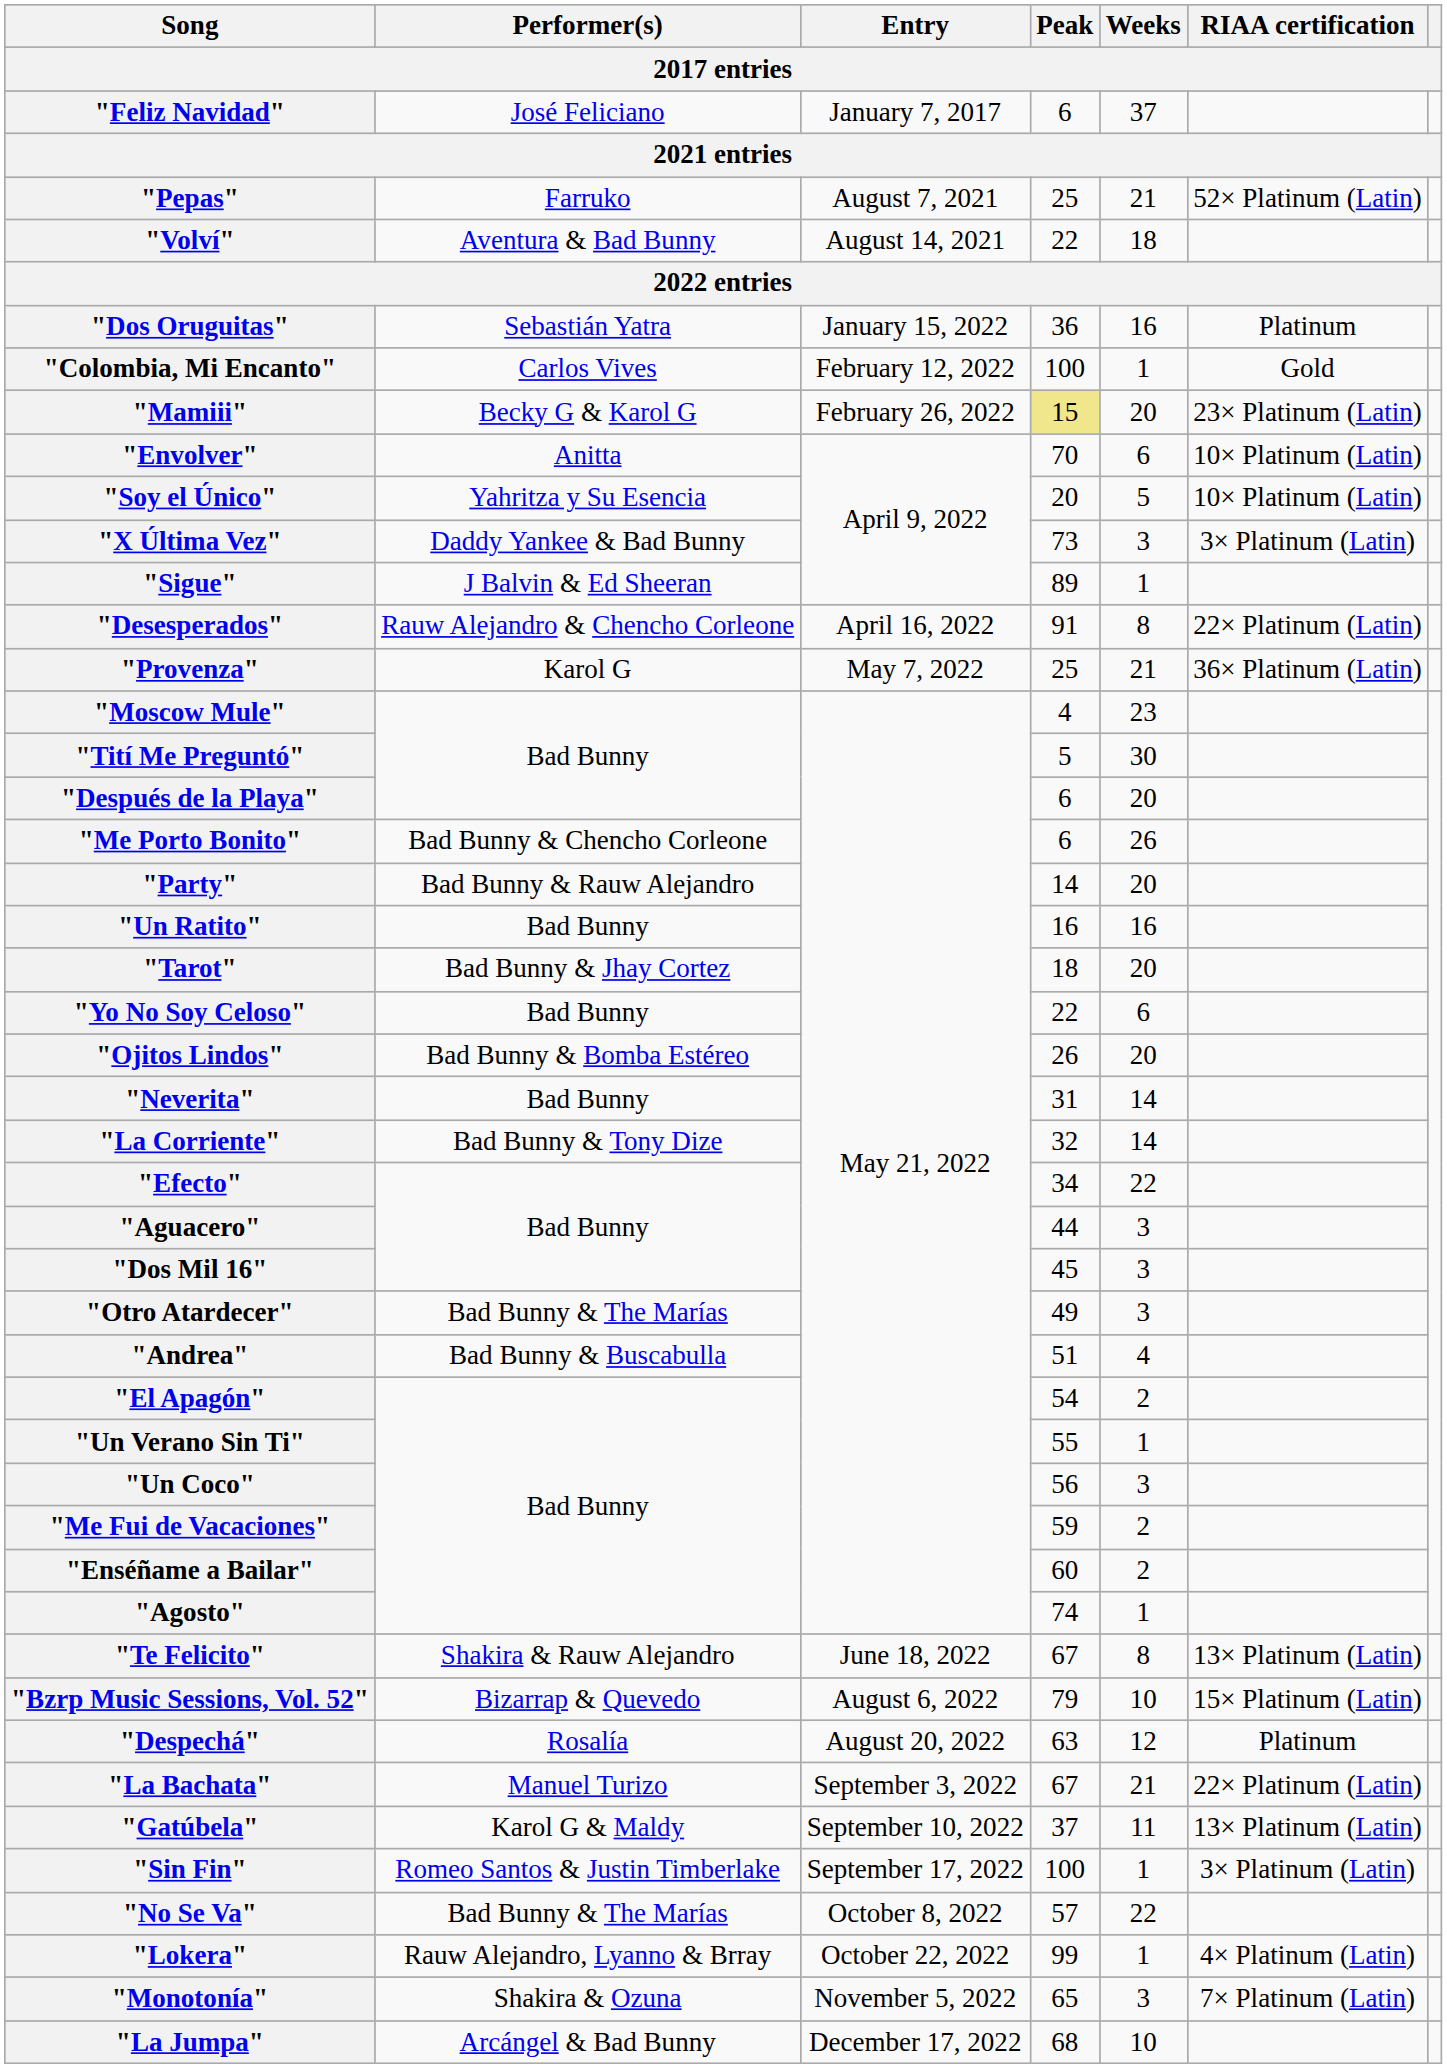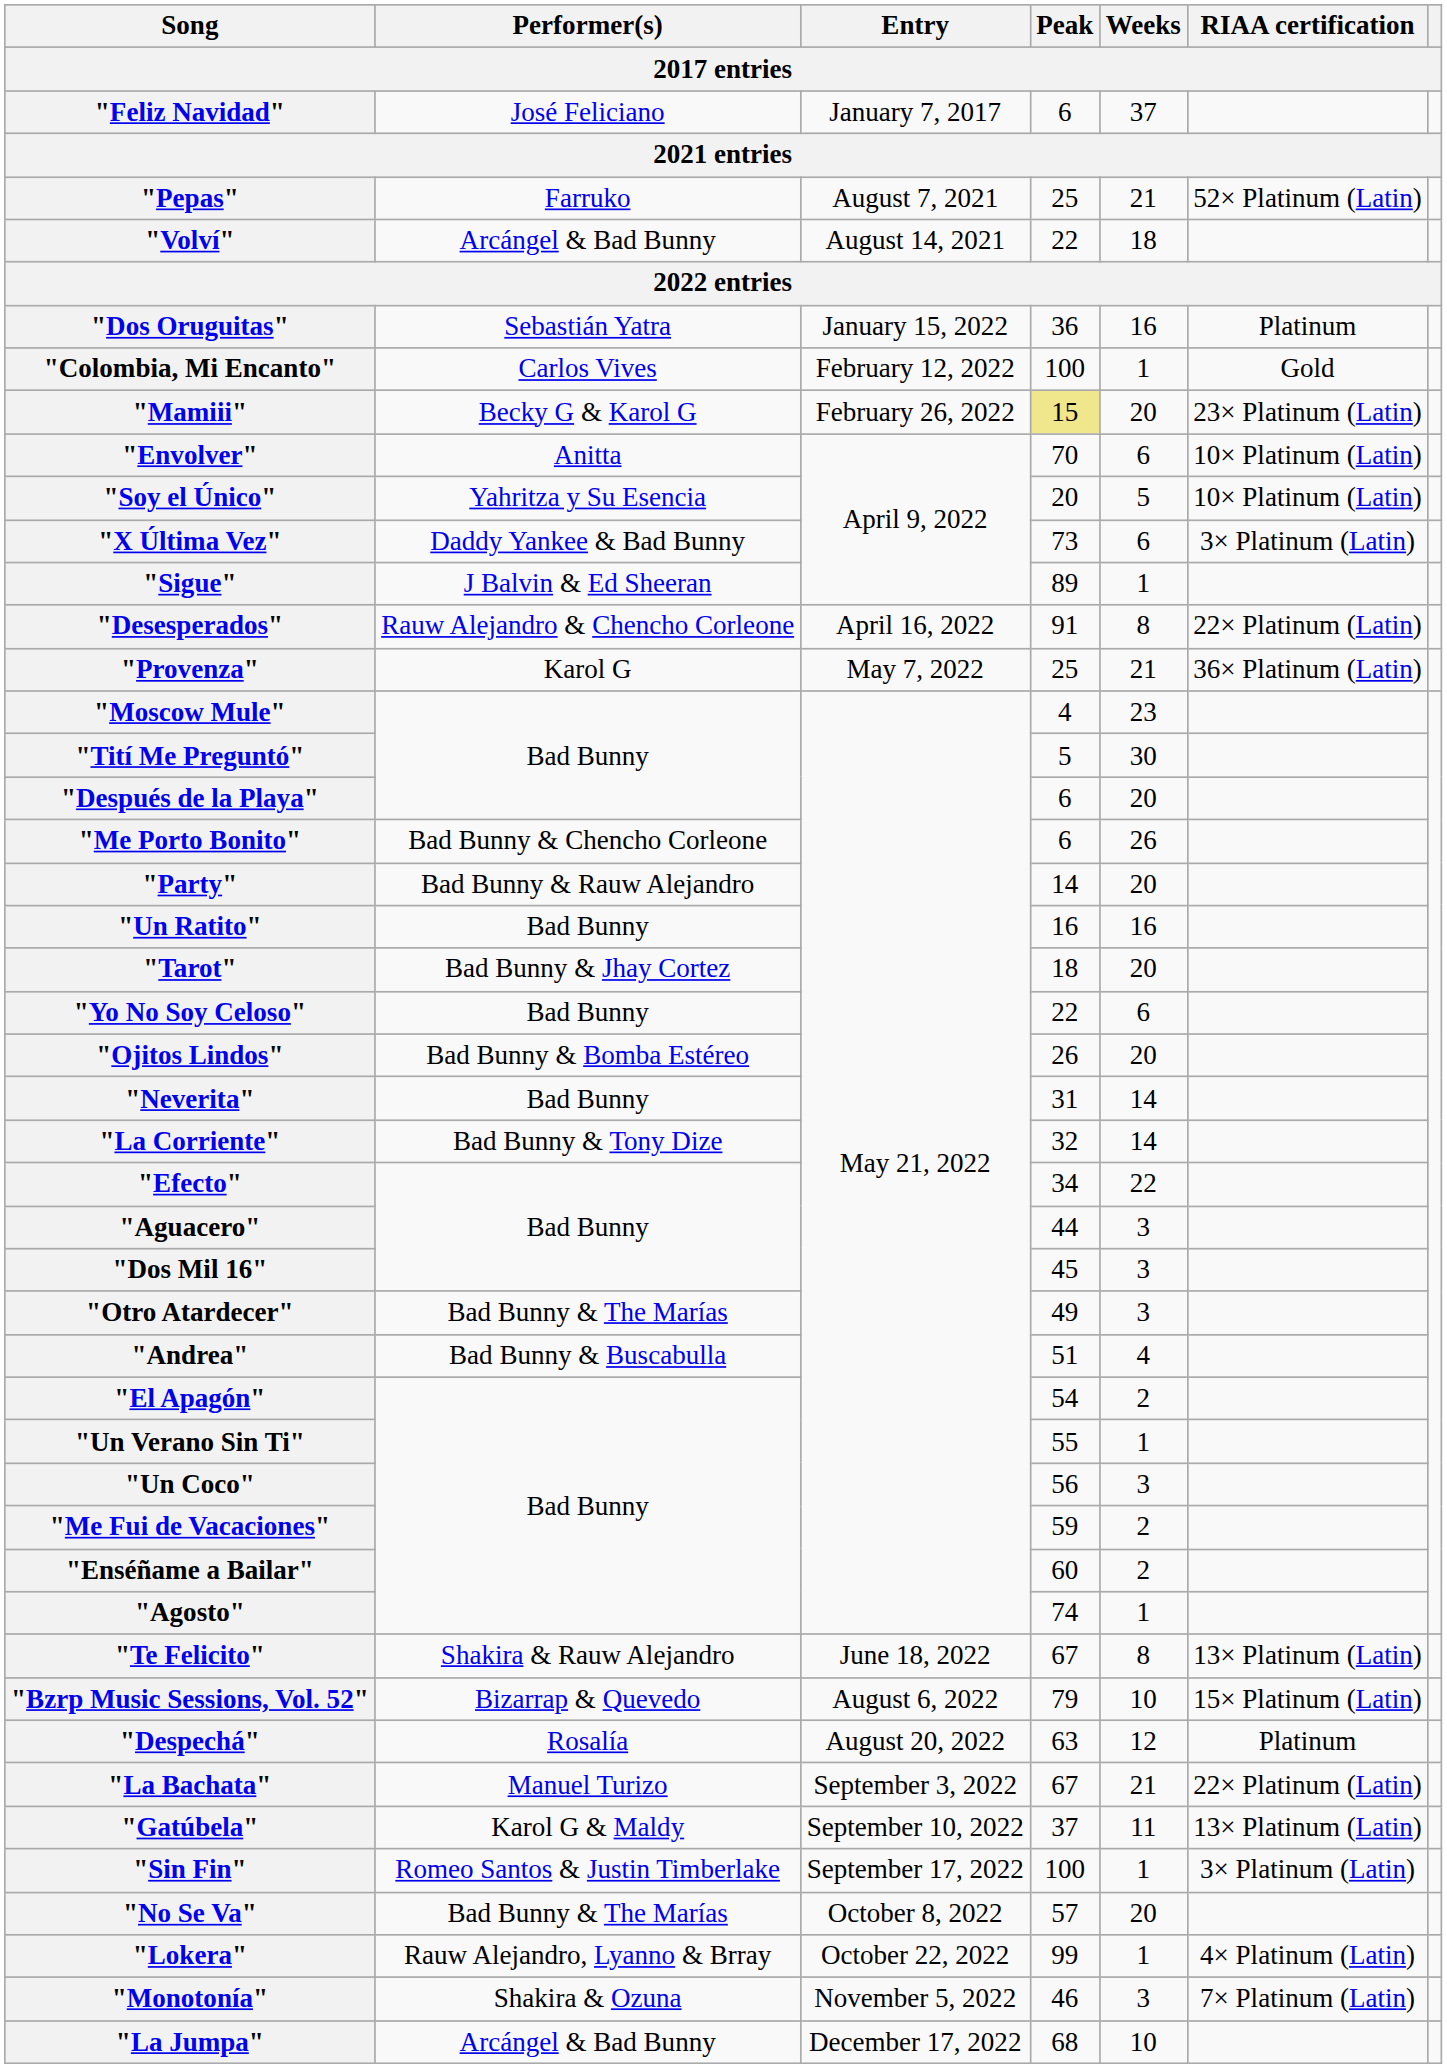"Volví" | Performer(s): Aventura & Bad Bunny -> Arcángel & Bad Bunny
"X Última Vez" | Weeks: 3 -> 6
"No Se Va" | Weeks: 22 -> 20
"Monotonía" | Peak: 65 -> 46
